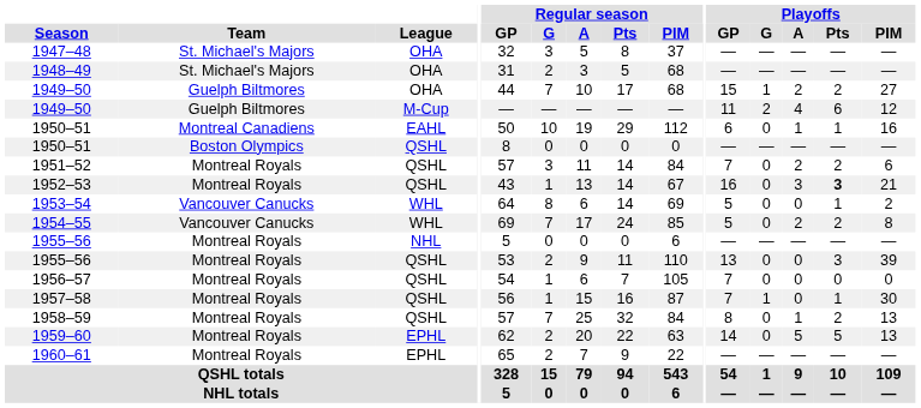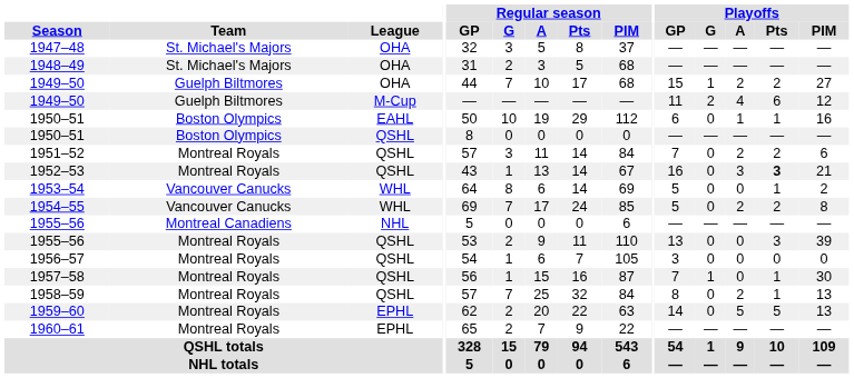1950–51 / EAHL | Team: Montreal Canadiens -> Boston Olympics
1955–56 / NHL | Team: Montreal Royals -> Montreal Canadiens
1956–57 | Playoffs / GP: 7 -> 3
1958–59 | Playoffs / A: 1 -> 2
1958–59 | Playoffs / Pts: 2 -> 1
